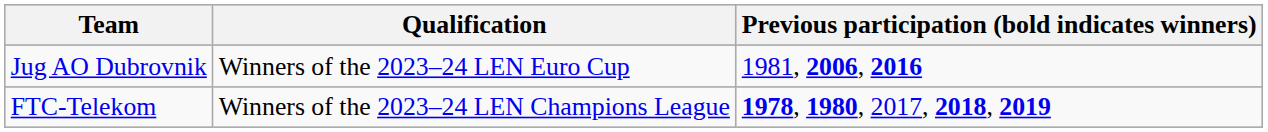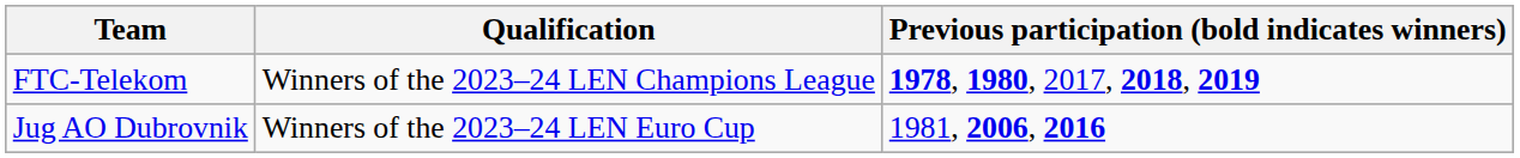rows swapped: FTC-Telekom <-> Jug AO Dubrovnik
